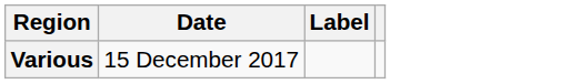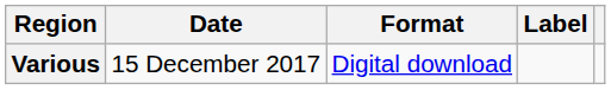+ column: Format | Digital download
